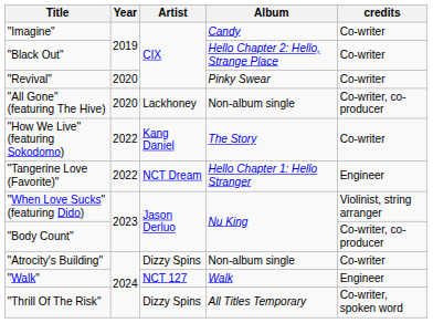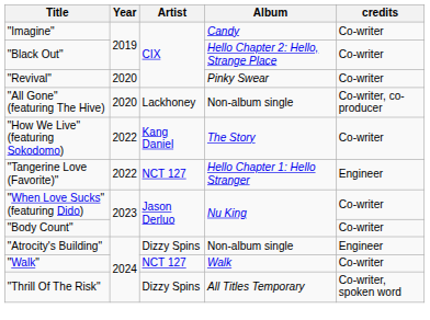"Tangerine Love (Favorite)" | Artist: NCT Dream -> NCT 127
"When Love Sucks" (featuring Dido) | credits: Violinist, string arranger -> Co-writer
"Body Count" | credits: Co-writer, co-producer -> Co-writer
"Atrocity's Building" | credits: Co-writer -> Engineer
"Walk" | credits: Engineer -> Co-writer
